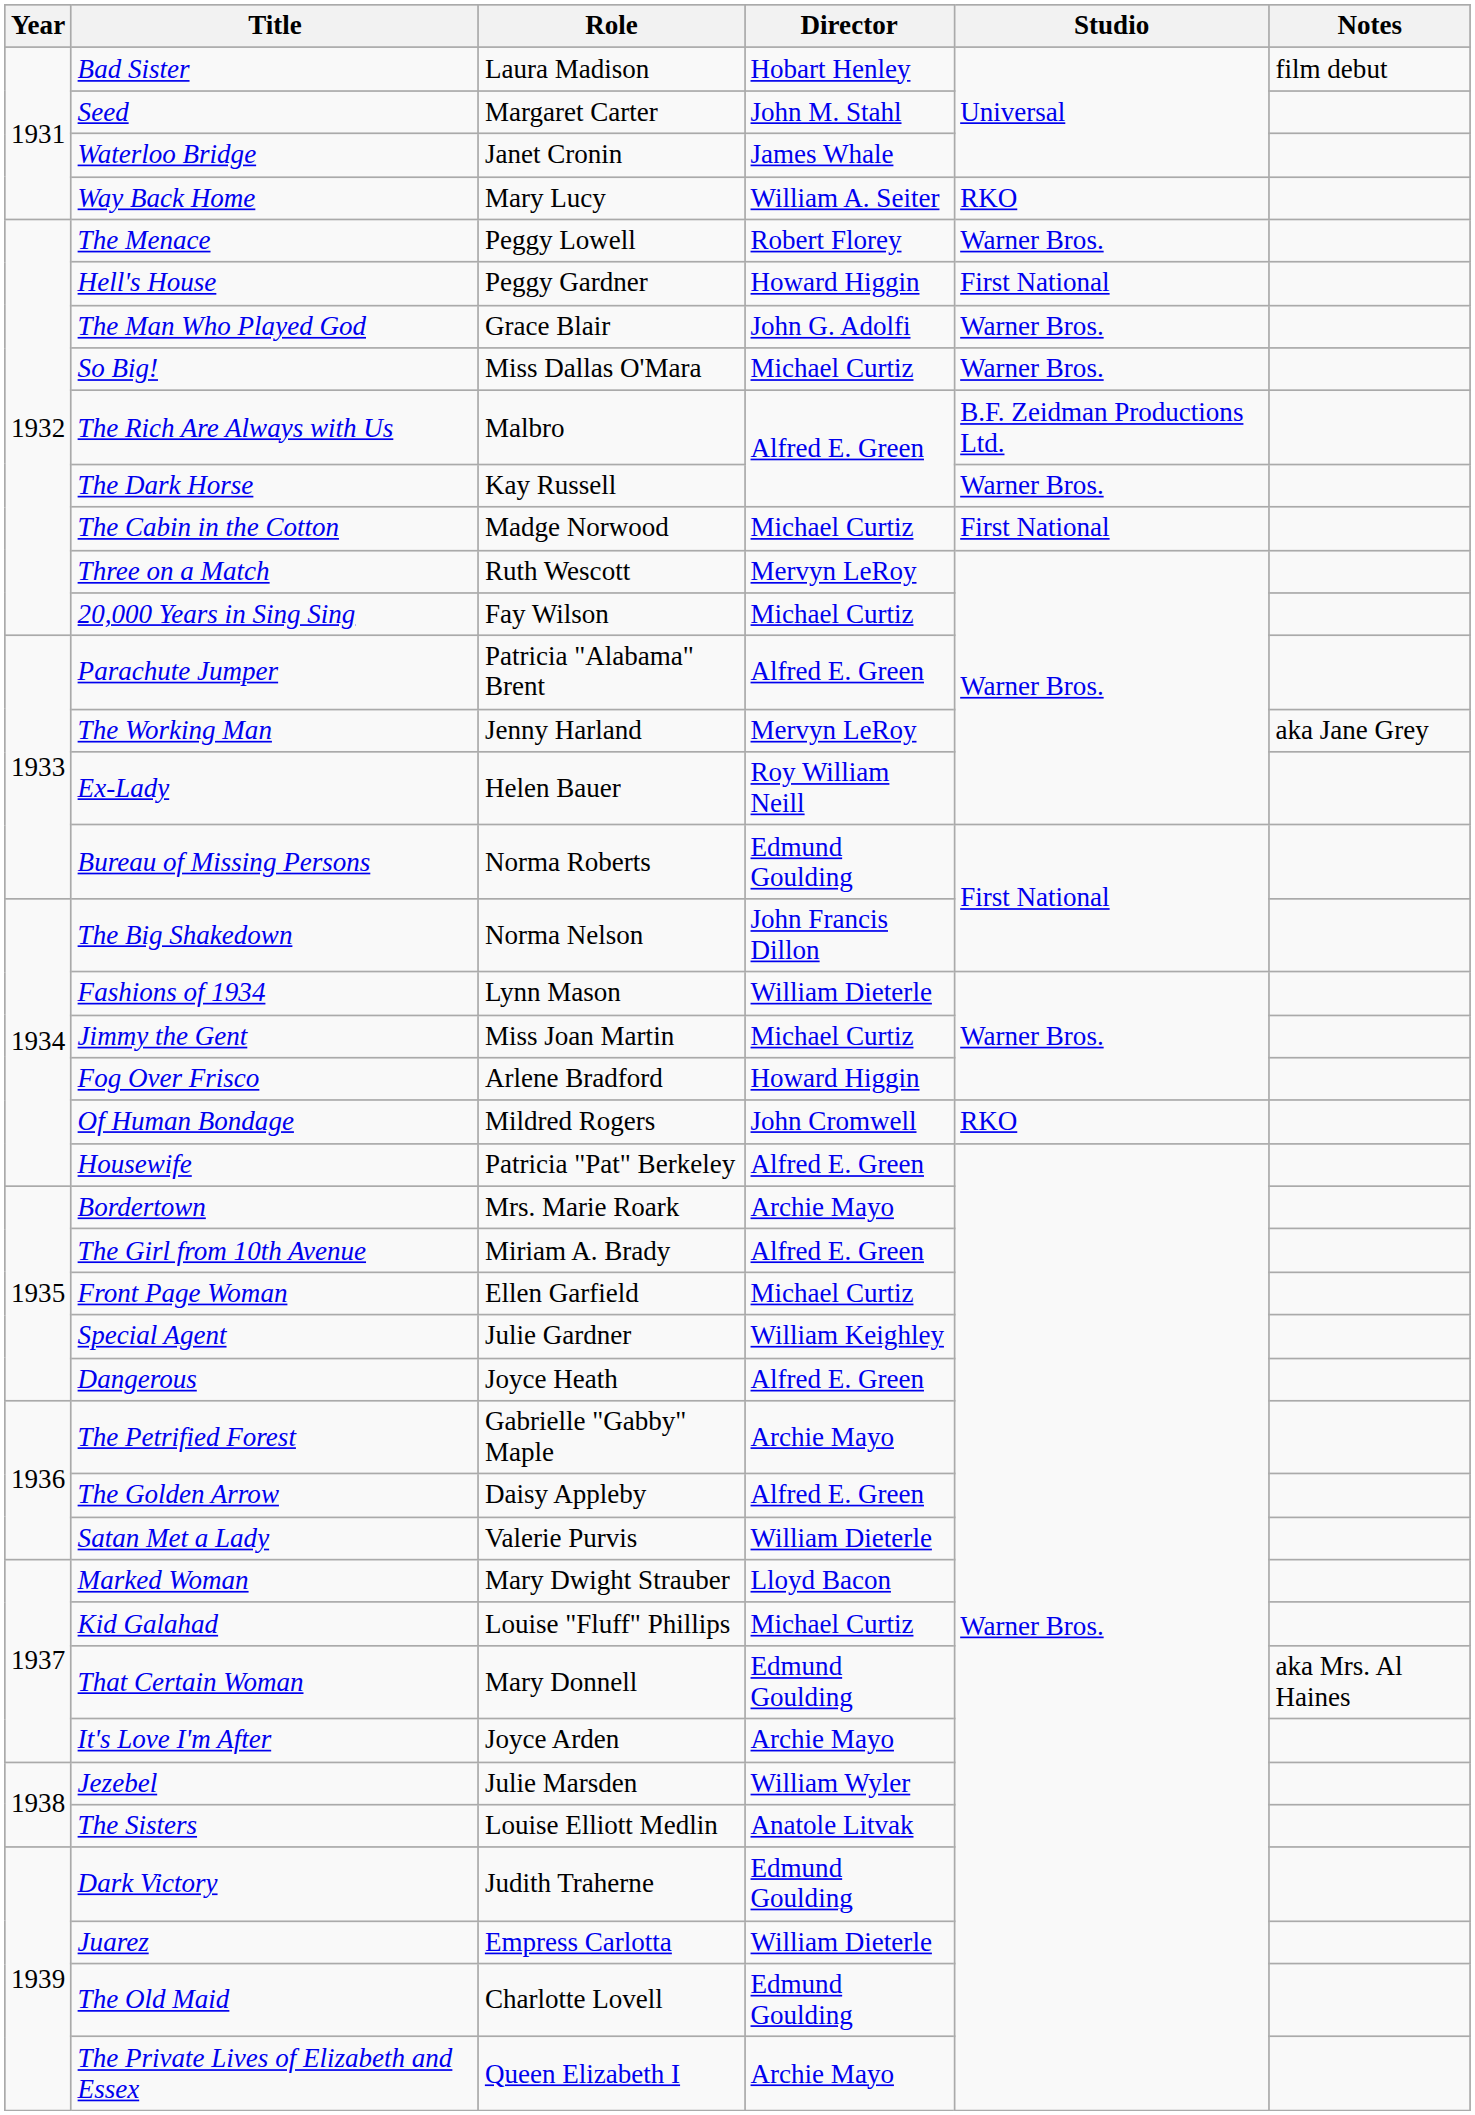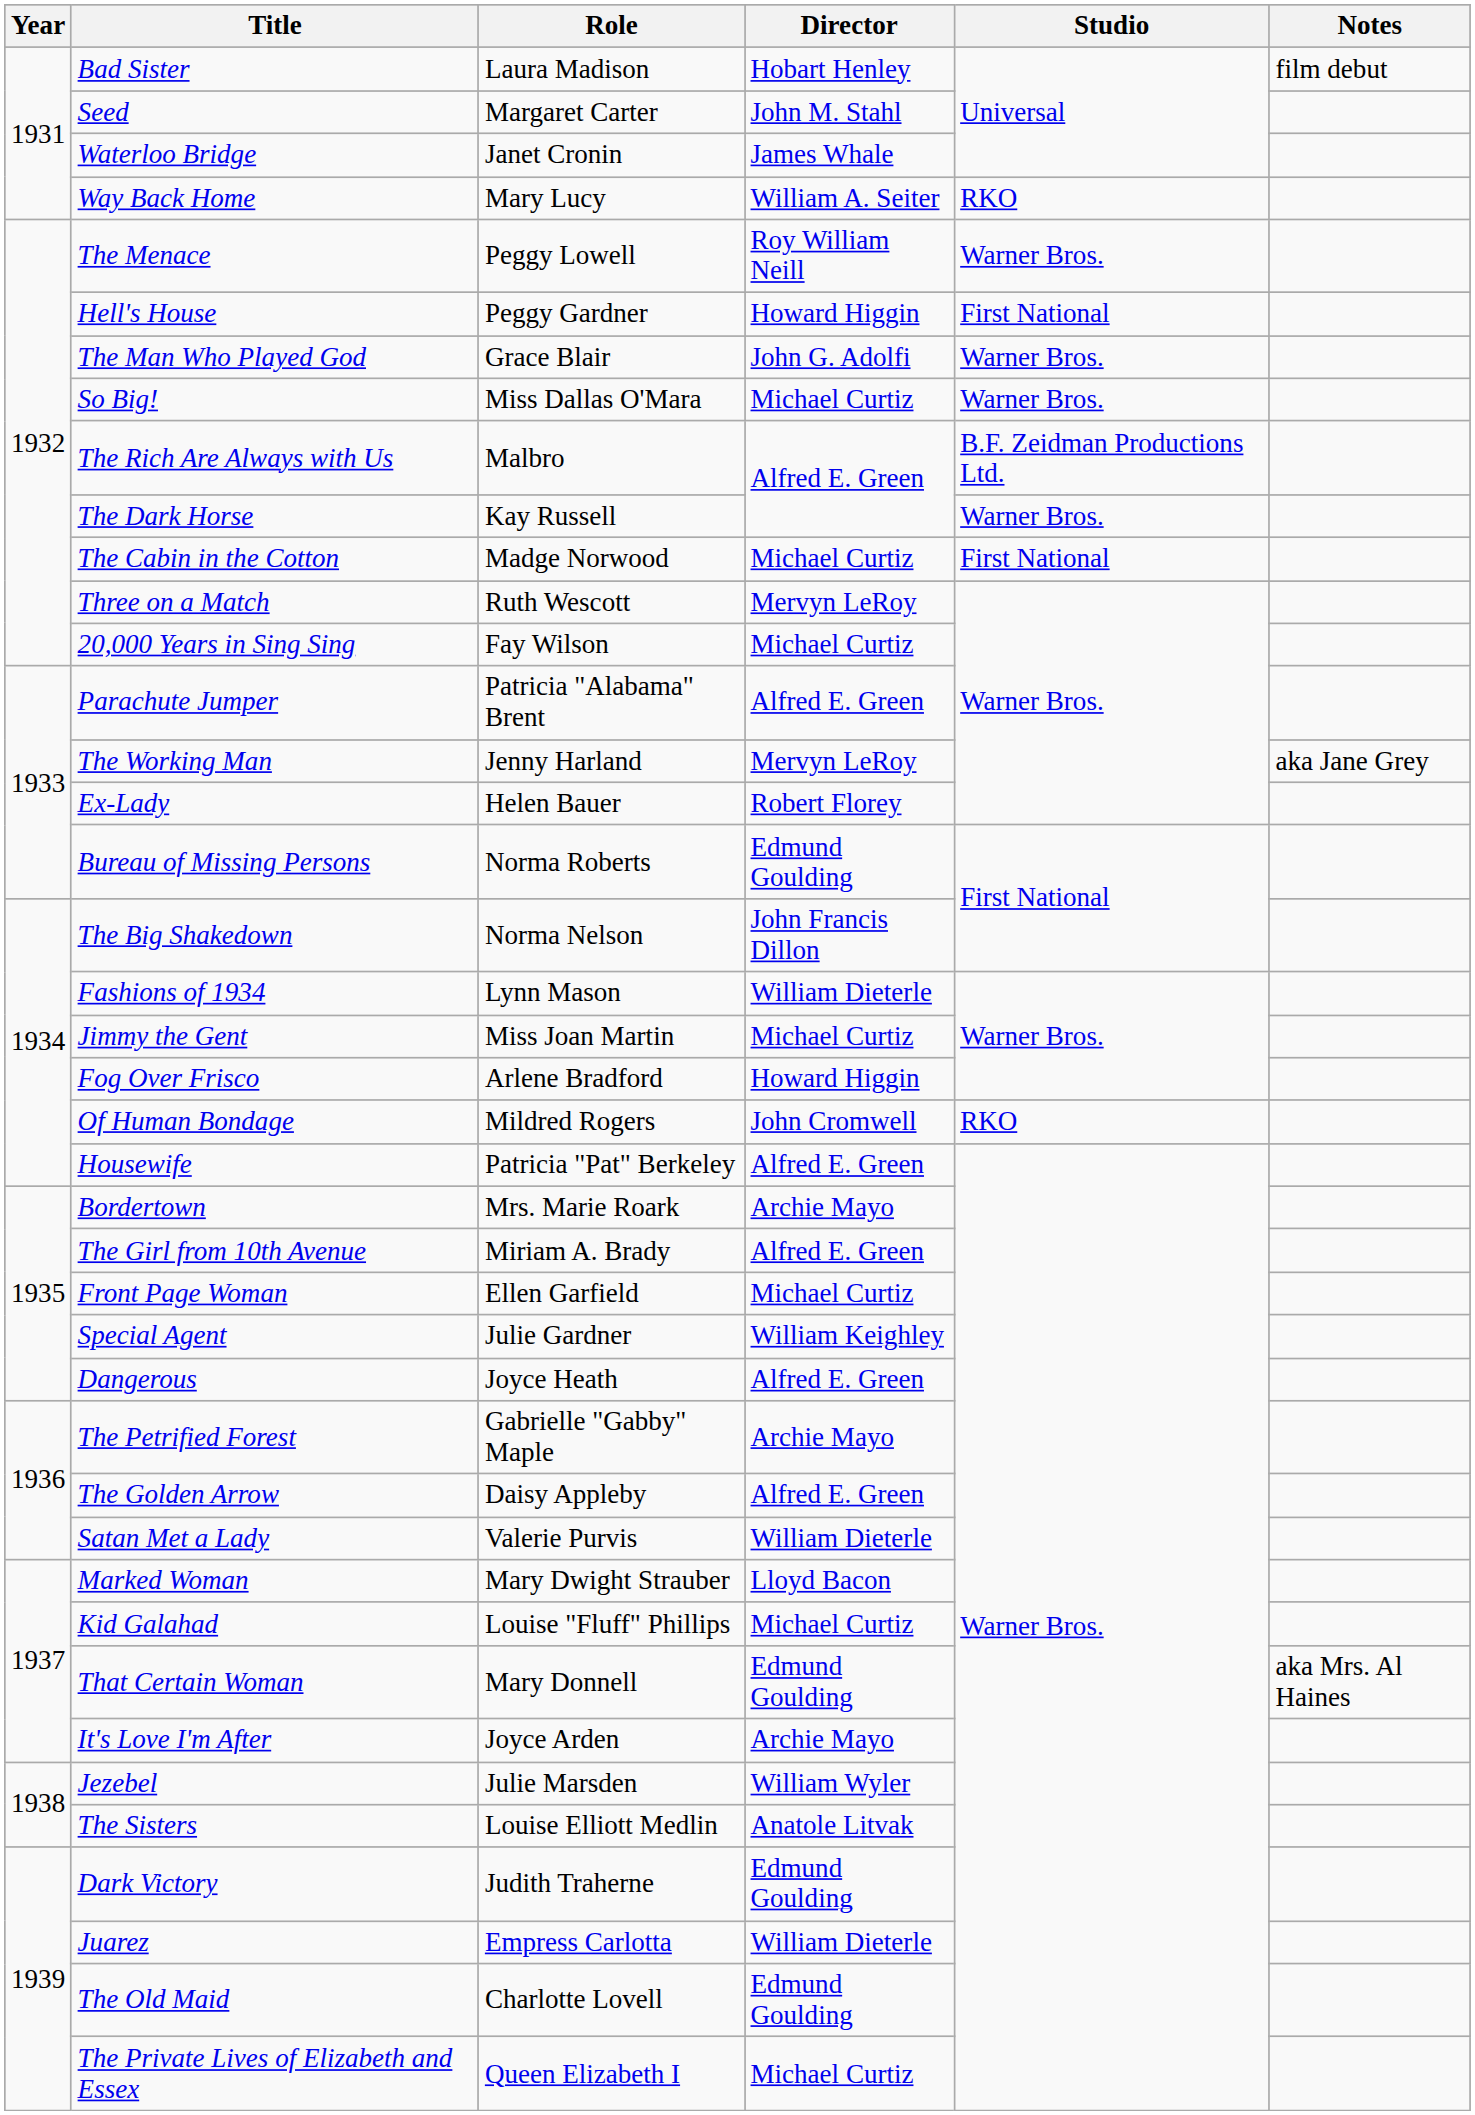The Menace | Director: Robert Florey -> Roy William Neill
Ex-Lady | Director: Roy William Neill -> Robert Florey
The Private Lives of Elizabeth and Essex | Director: Archie Mayo -> Michael Curtiz
